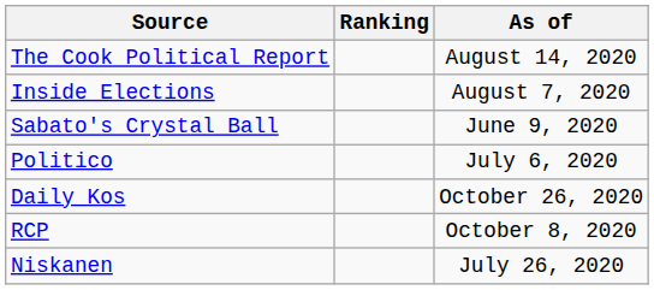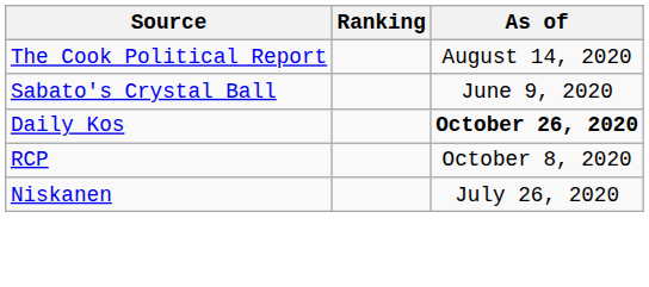- row: Inside Elections | August 7, 2020
- row: Politico | July 6, 2020
Daily Kos | As of: normal -> bold
